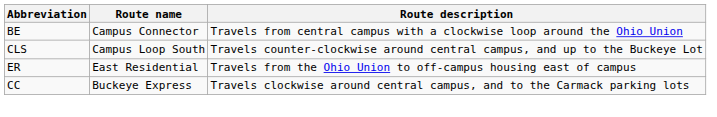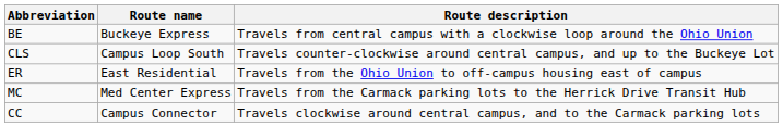BE | Route name: Campus Connector -> Buckeye Express
+ row: MC | Med Center Express | Travels from the Carmack parking lots to the Herrick Drive Transit Hub
CC | Route name: Buckeye Express -> Campus Connector
